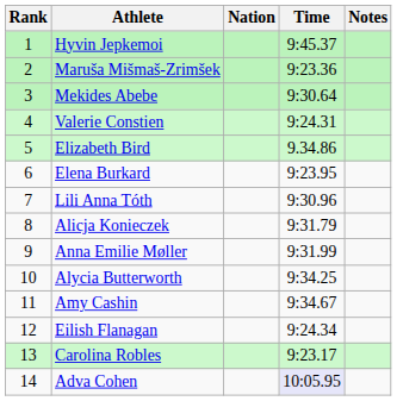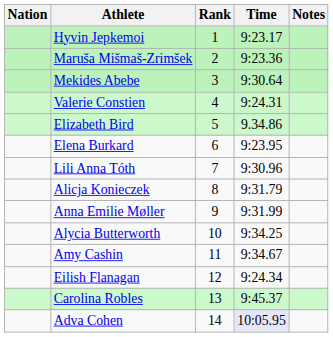columns swapped: Rank <-> Nation
Hyvin Jepkemoi | Time: 9:45.37 -> 9:23.17
Carolina Robles | Time: 9:23.17 -> 9:45.37
